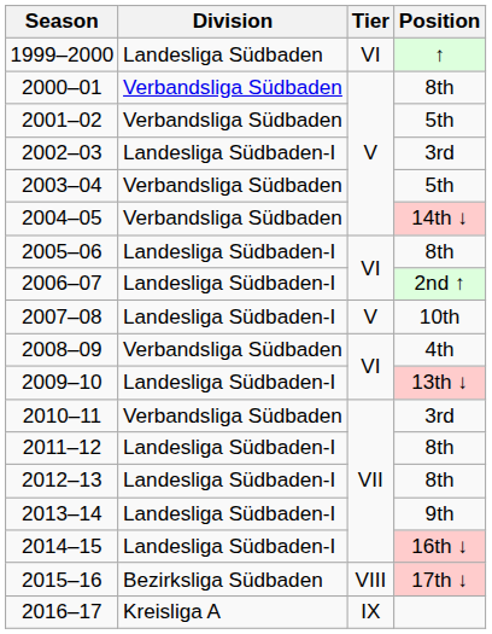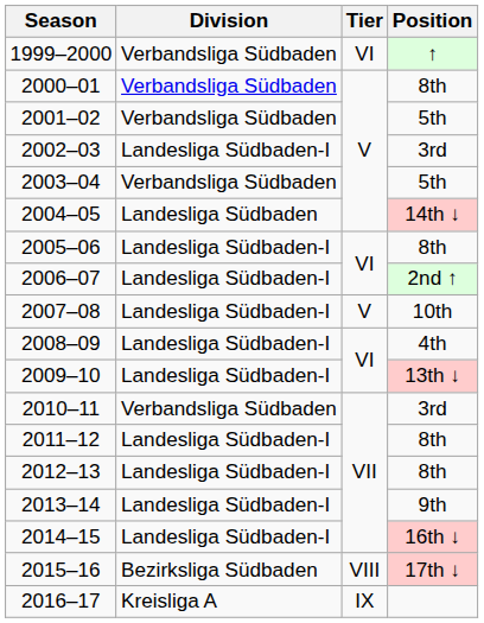1999–2000 | Division: Landesliga Südbaden -> Verbandsliga Südbaden
2004–05 | Division: Verbandsliga Südbaden -> Landesliga Südbaden
2008–09 | Division: Verbandsliga Südbaden -> Landesliga Südbaden-I
